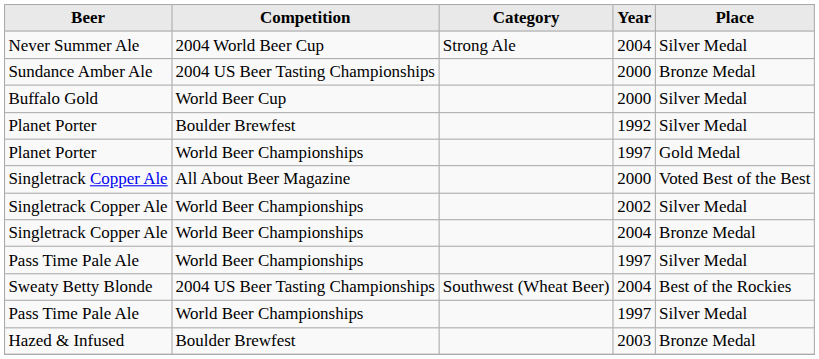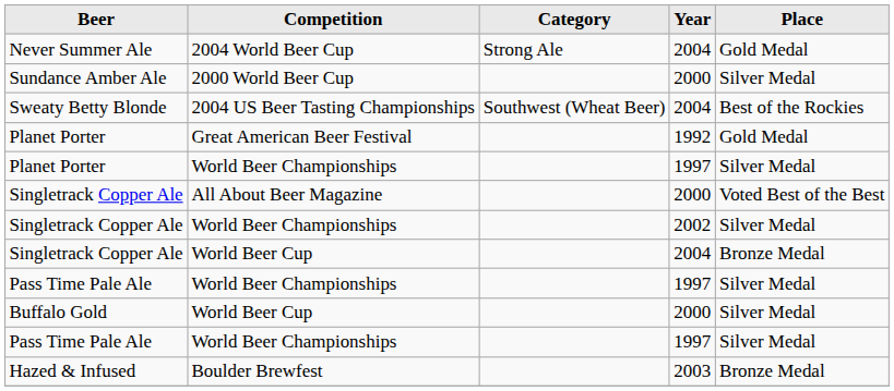Never Summer Ale | Place: Silver Medal -> Gold Medal
Sundance Amber Ale | Competition: 2004 US Beer Tasting Championships -> 2000 World Beer Cup
Sundance Amber Ale | Place: Bronze Medal -> Silver Medal
rows swapped: Sweaty Betty Blonde <-> Buffalo Gold
Planet Porter / 1992 | Competition: Boulder Brewfest -> Great American Beer Festival
Planet Porter / 1992 | Place: Silver Medal -> Gold Medal
Planet Porter / 1997 | Place: Gold Medal -> Silver Medal
Singletrack Copper Ale / 2004 | Competition: World Beer Championships -> World Beer Cup
